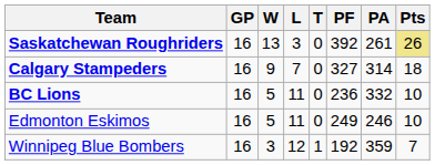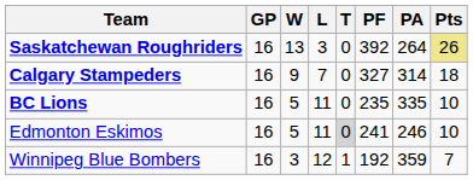Saskatchewan Roughriders | PA: 261 -> 264
BC Lions | PF: 236 -> 235
BC Lions | PA: 332 -> 335
Edmonton Eskimos | T: no background -> lightgrey background
Edmonton Eskimos | PF: 249 -> 241
